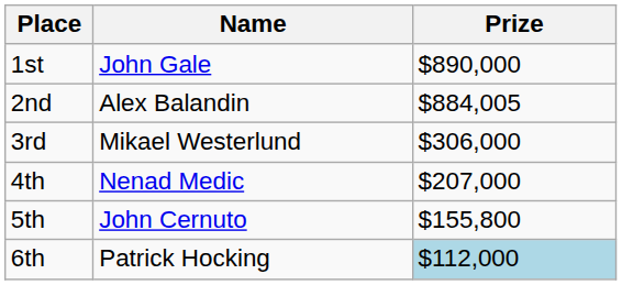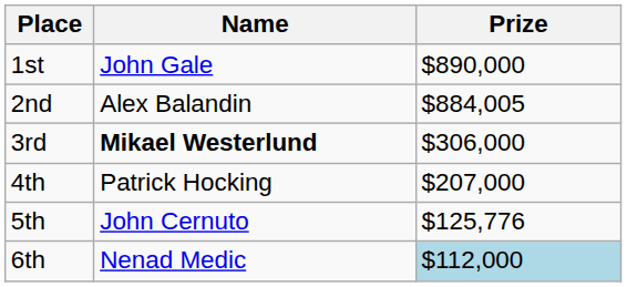3rd | Name: normal -> bold
4th | Name: Nenad Medic -> Patrick Hocking
5th | Prize: $155,800 -> $125,776
6th | Name: Patrick Hocking -> Nenad Medic
